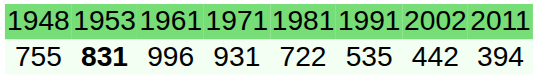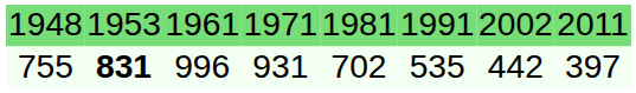755 | column 5: 722 -> 702
755 | column 8: 394 -> 397
